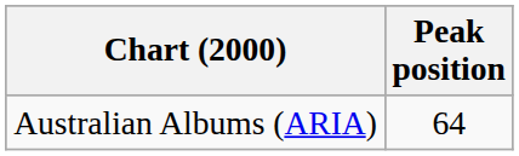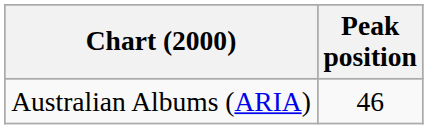Australian Albums (ARIA) | Peak position: 64 -> 46
